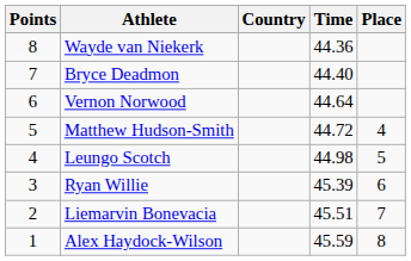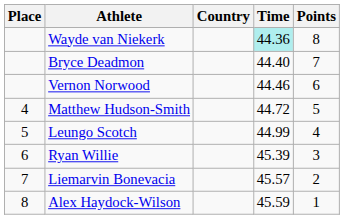columns swapped: Place <-> Points
Wayde van Niekerk | Time: no background -> paleturquoise background
Vernon Norwood | Time: 44.64 -> 44.46
Leungo Scotch | Time: 44.98 -> 44.99
Liemarvin Bonevacia | Time: 45.51 -> 45.57
